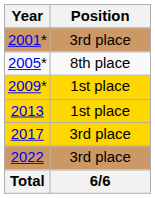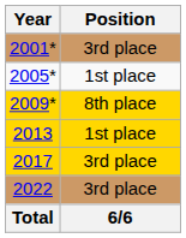2005* | Position: 8th place -> 1st place
2009* | Position: 1st place -> 8th place
